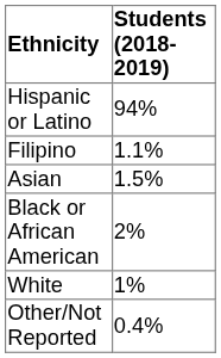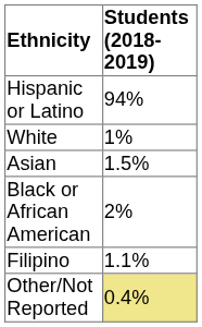rows swapped: White <-> Filipino
Other/Not Reported | Students (2018-2019): no background -> khaki background
